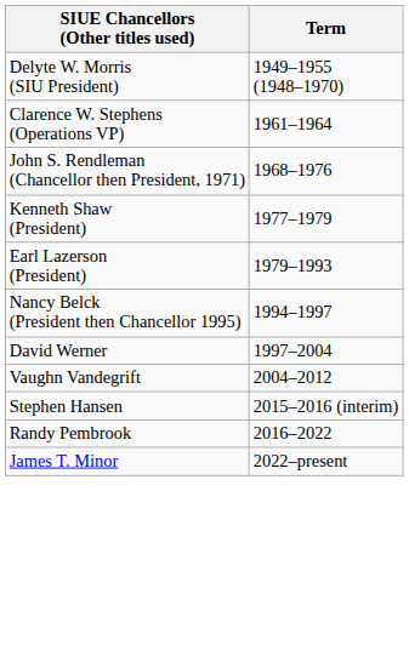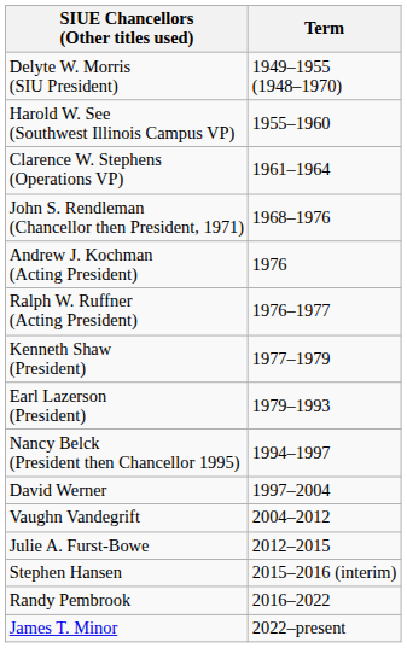+ row: Harold W. See (Southwest Illinois Campus VP) | 1955–1960
+ row: Andrew J. Kochman (Acting President) | 1976
+ row: Ralph W. Ruffner (Acting President) | 1976–1977
+ row: Julie A. Furst-Bowe | 2012–2015
